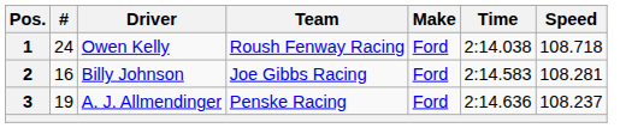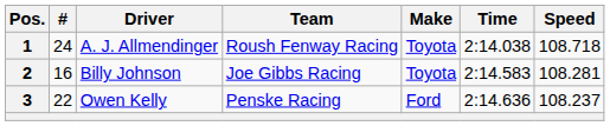1 | Driver: Owen Kelly -> A. J. Allmendinger
1 | Make: Ford -> Toyota
2 | Make: Ford -> Toyota
3 | #: 19 -> 22
3 | Driver: A. J. Allmendinger -> Owen Kelly
